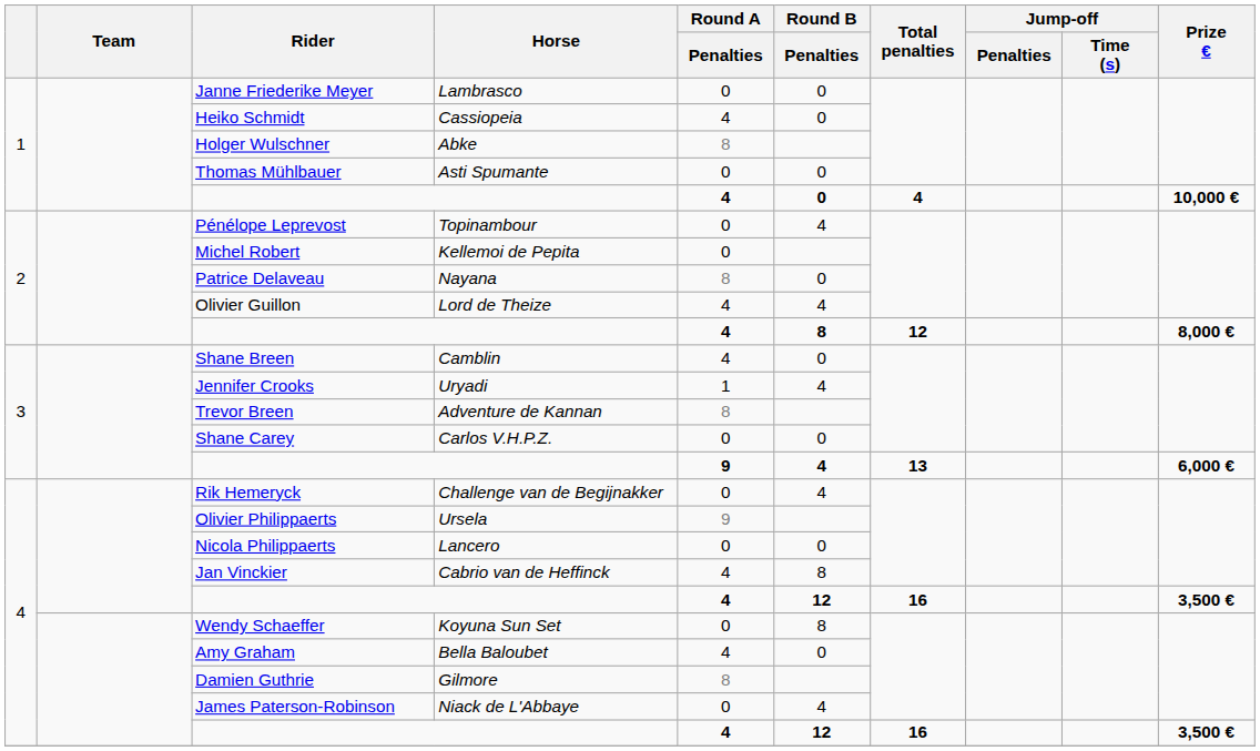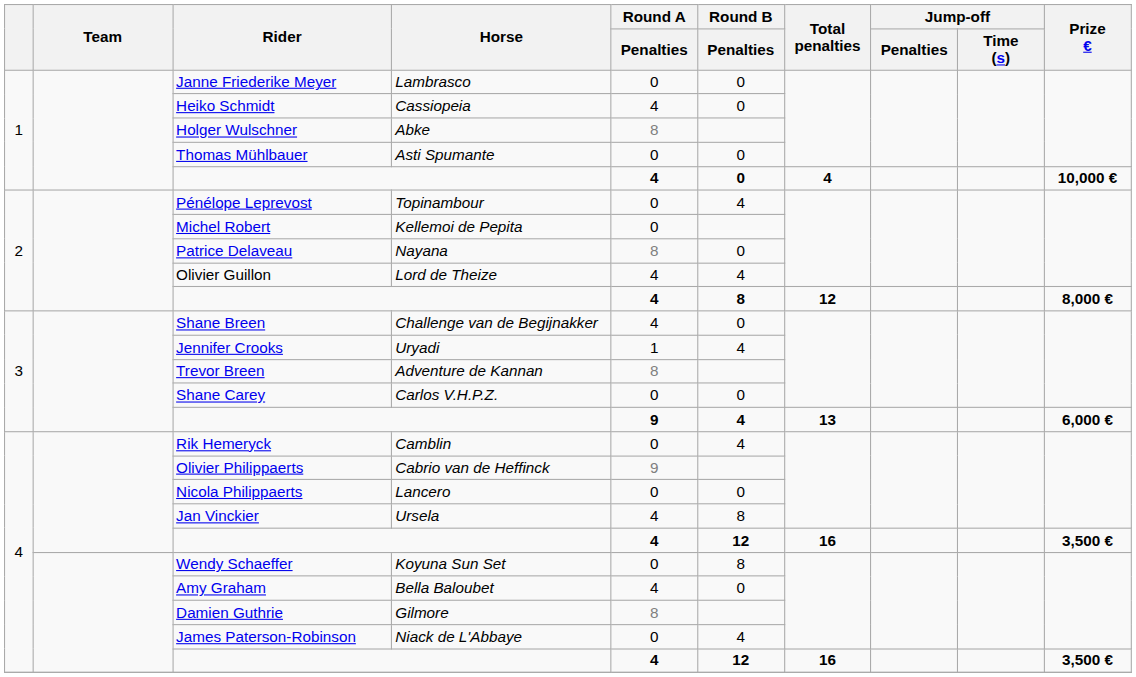Shane Breen | Horse: Camblin -> Challenge van de Begijnakker
Rik Hemeryck | Horse: Challenge van de Begijnakker -> Camblin
Olivier Philippaerts | Horse: Ursela -> Cabrio van de Heffinck
Jan Vinckier | Horse: Cabrio van de Heffinck -> Ursela
